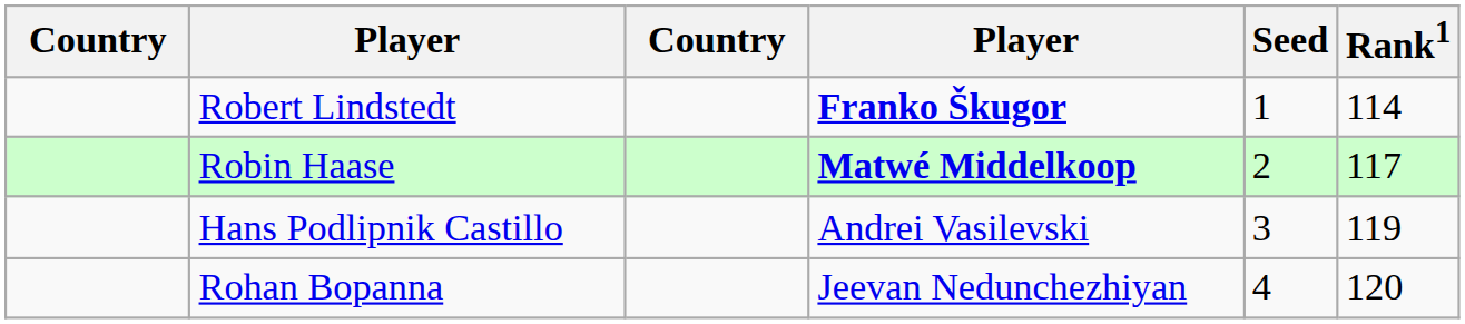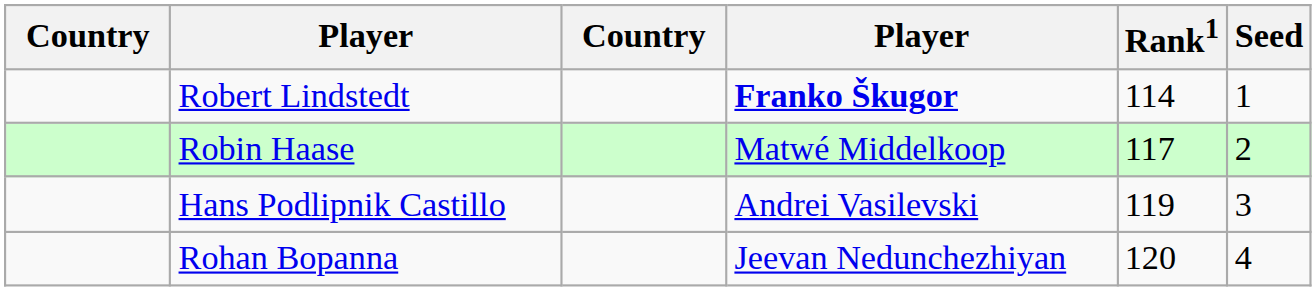columns swapped: Rank1 <-> Seed
Robin Haase | column 4: bold -> normal
